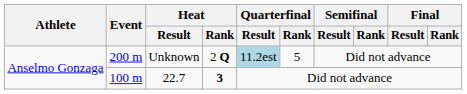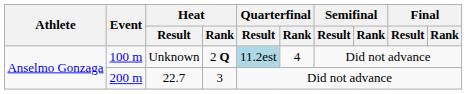Unknown | Event: 200 m -> 100 m
Unknown | Quarterfinal / Rank: 5 -> 4
22.7 | Event: 100 m -> 200 m
22.7 | Heat / Rank: bold -> normal
